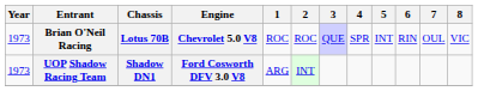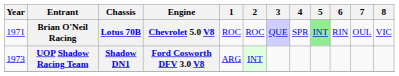Brian O'Neil Racing | Year: 1973 -> 1971
Brian O'Neil Racing | 5: no background -> lightgreen background
